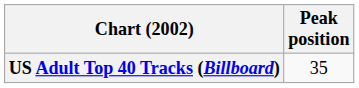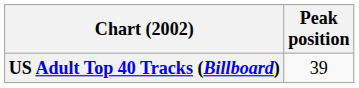US Adult Top 40 Tracks (Billboard) | Peak position: 35 -> 39
